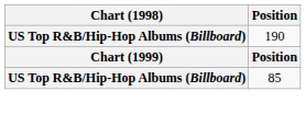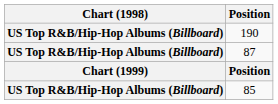+ row: US Top R&B/Hip-Hop Albums (Billboard) | 87
